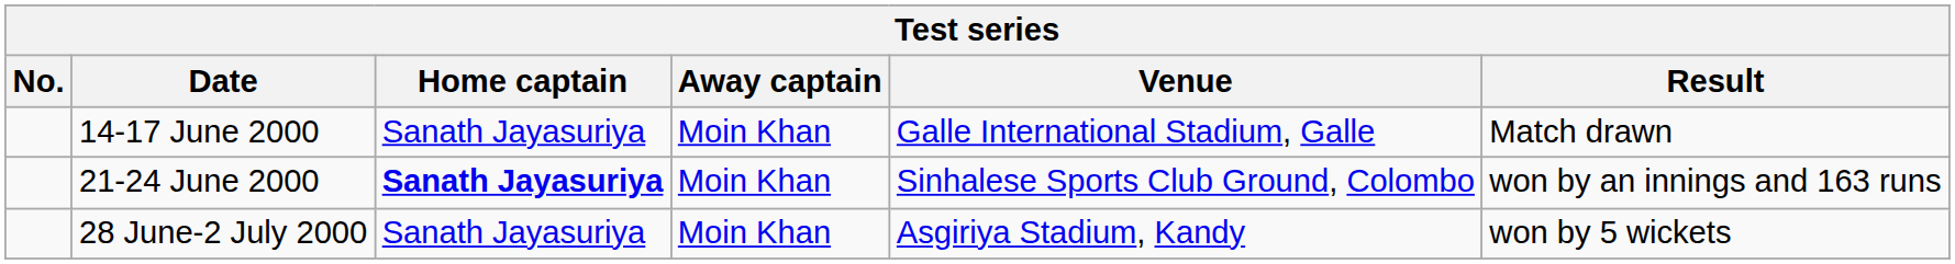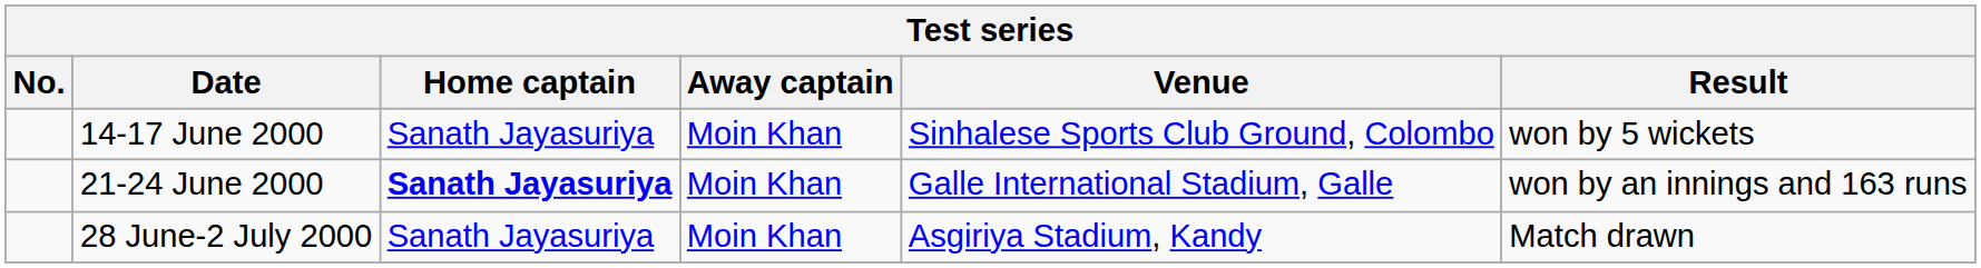14-17 June 2000 | Venue: Galle International Stadium, Galle -> Sinhalese Sports Club Ground, Colombo
14-17 June 2000 | Result: Match drawn -> won by 5 wickets
21-24 June 2000 | Venue: Sinhalese Sports Club Ground, Colombo -> Galle International Stadium, Galle
28 June-2 July 2000 | Result: won by 5 wickets -> Match drawn
